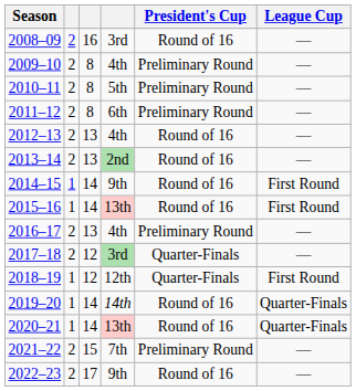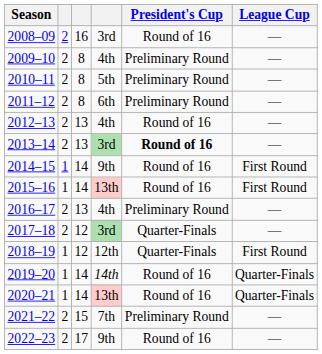2013–14 | column 4: 2nd -> 3rd
2013–14 | President's Cup: normal -> bold
